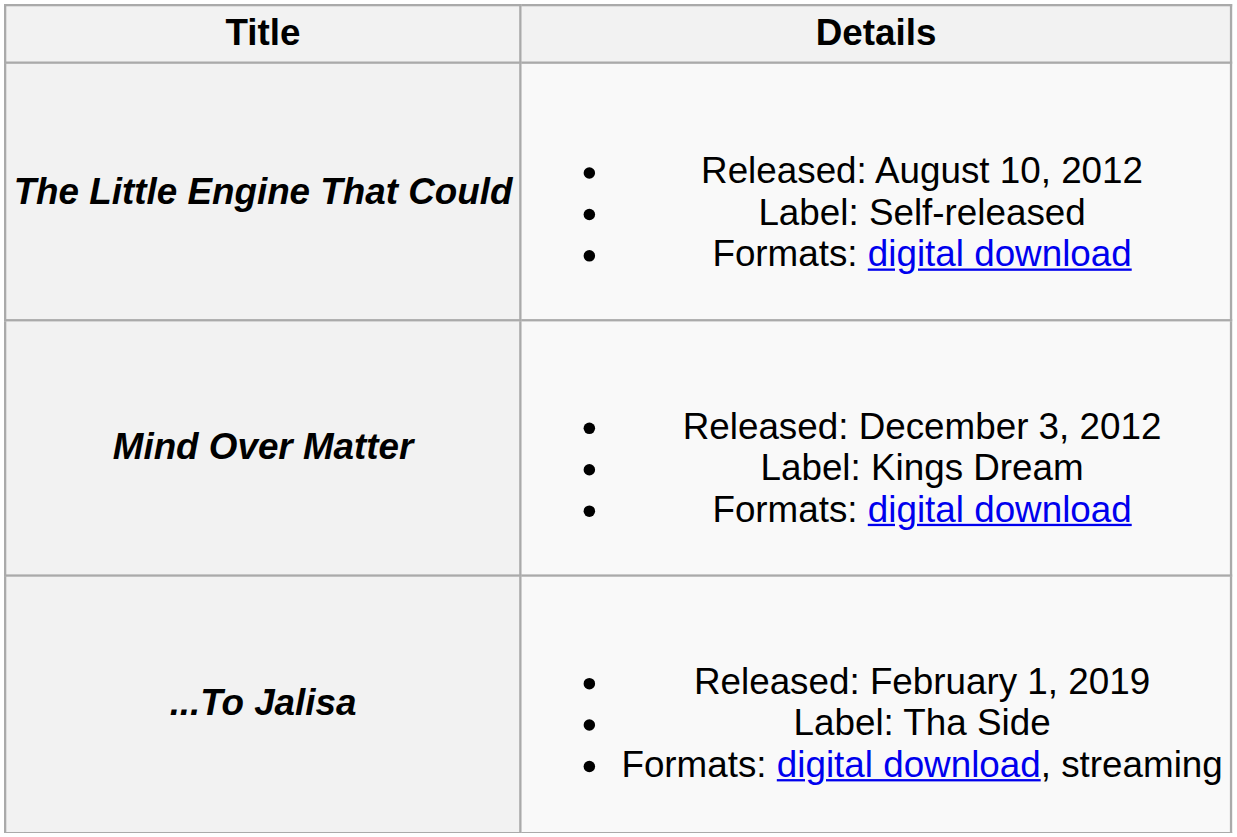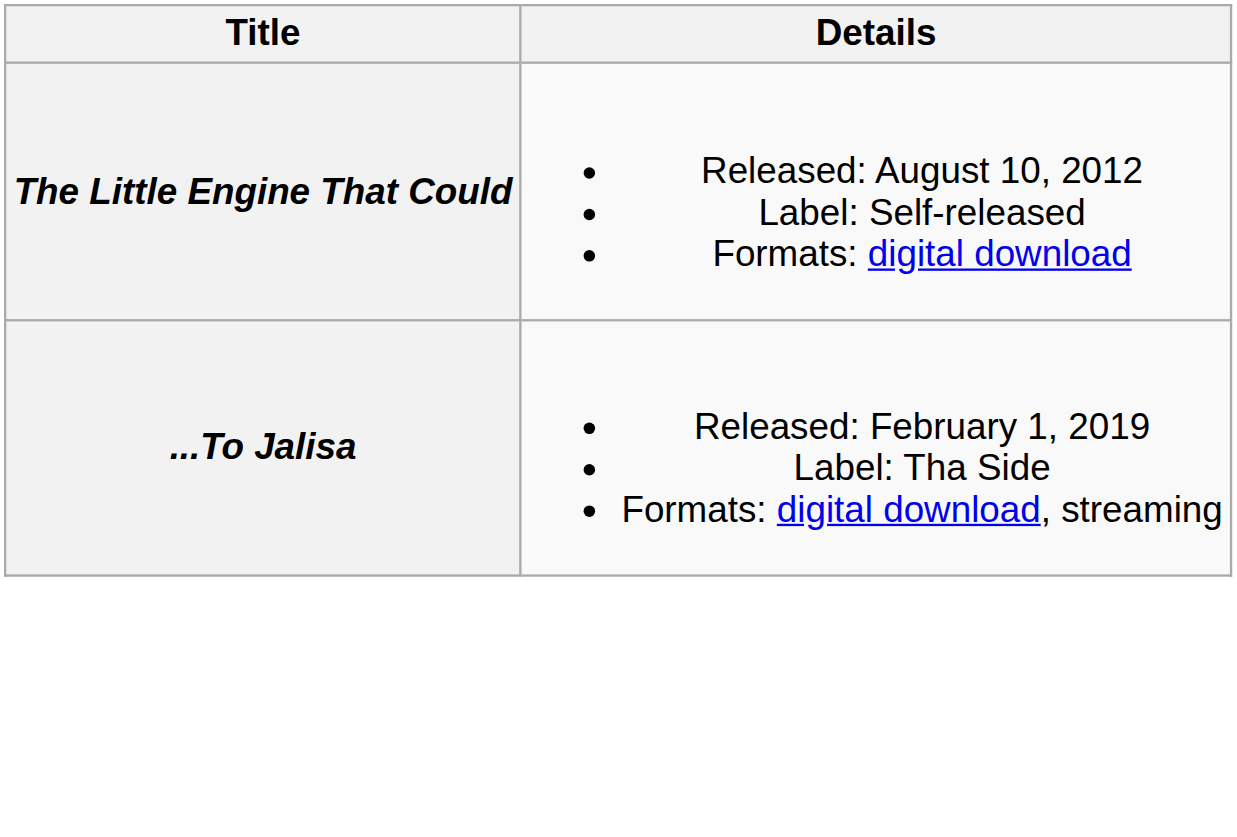- row: Mind Over Matter | Released: December 3, 2012 Label: Kings Dream Formats: digital download
